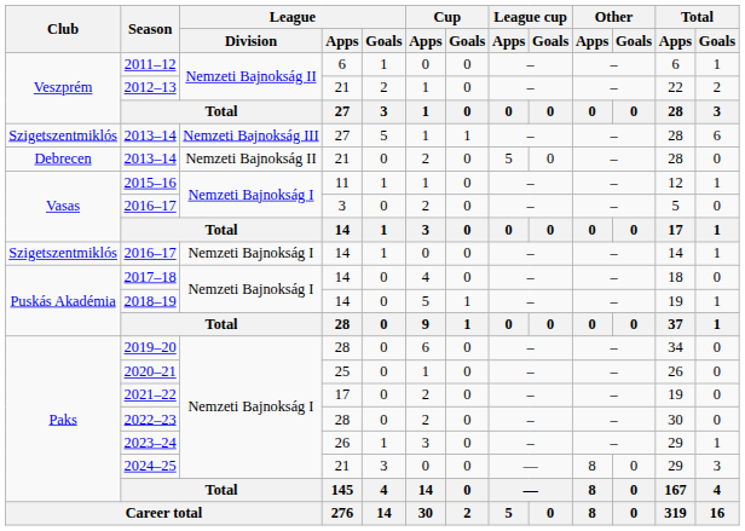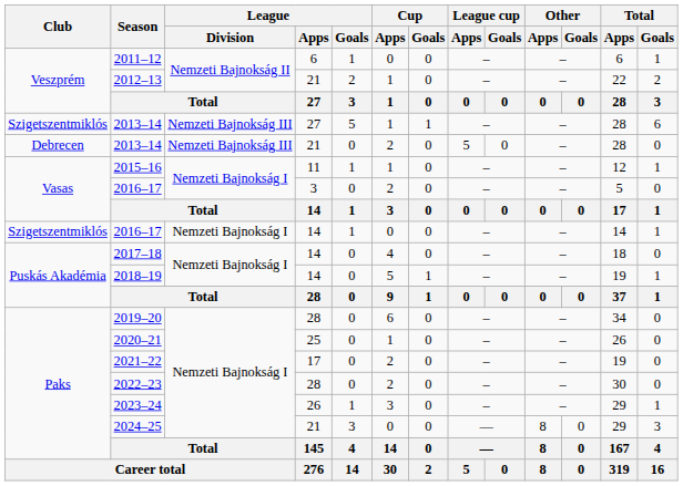2013–14 / 21 | League / Division: Nemzeti Bajnokság II -> Nemzeti Bajnokság III
